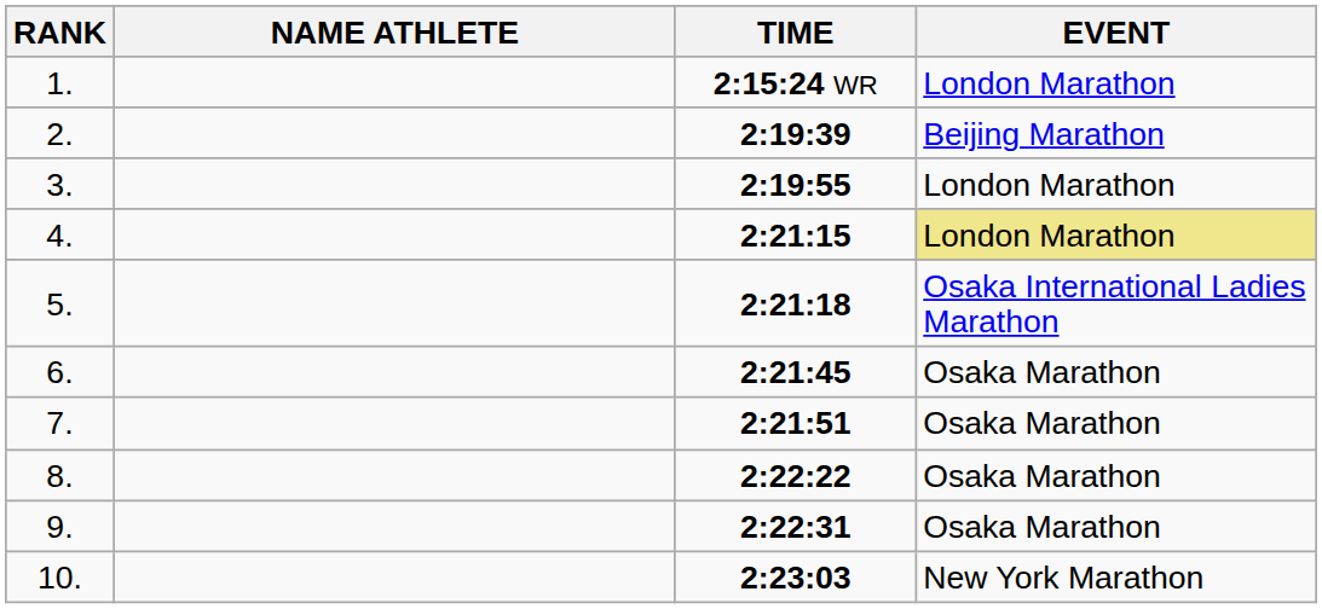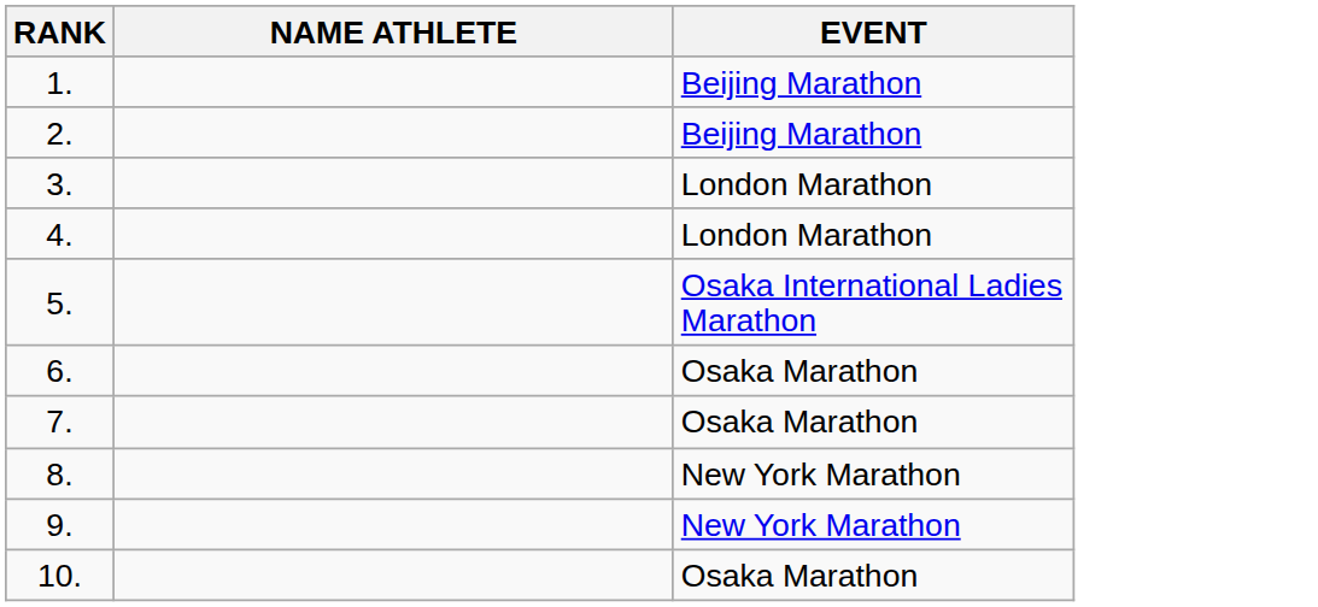- column: TIME | 2:15:24 WR | 2:19:39 | 2:19:55 | 2:21:15 | 2:21:18 | 2:21:45 | 2:21:51 | 2:22:22 | 2:22:31 | 2:23:03
1. | EVENT: London Marathon -> Beijing Marathon
4. | EVENT: khaki background -> no background
8. | EVENT: Osaka Marathon -> New York Marathon
9. | EVENT: Osaka Marathon -> New York Marathon
10. | EVENT: New York Marathon -> Osaka Marathon
